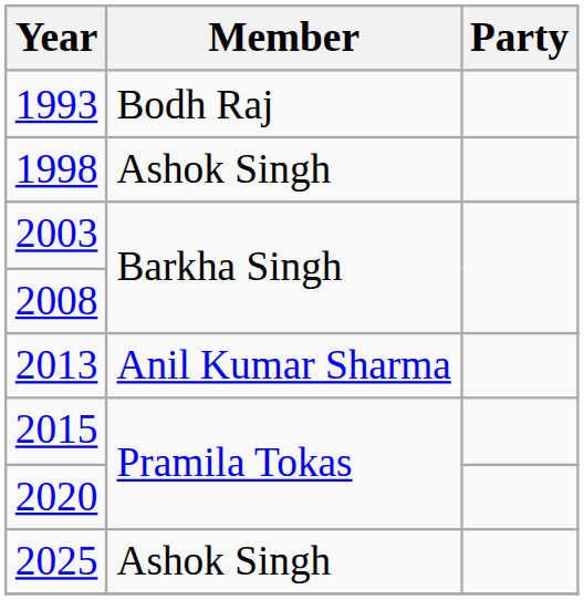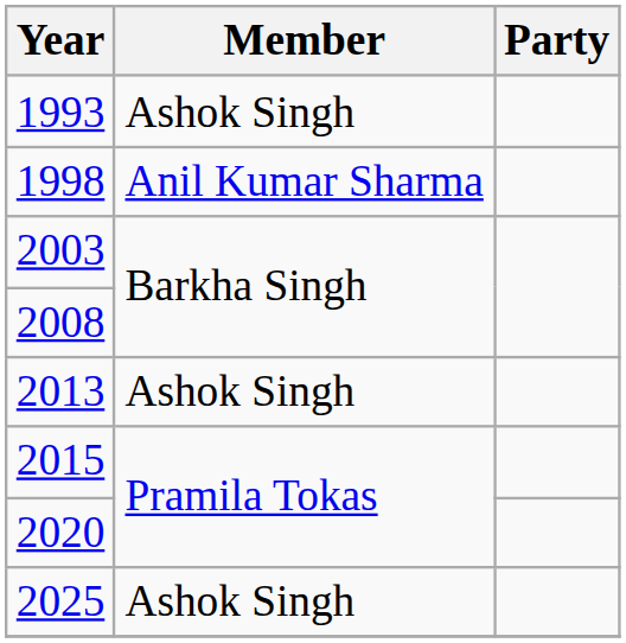1993 | Member: Bodh Raj -> Ashok Singh
1998 | Member: Ashok Singh -> Anil Kumar Sharma
2013 | Member: Anil Kumar Sharma -> Ashok Singh
